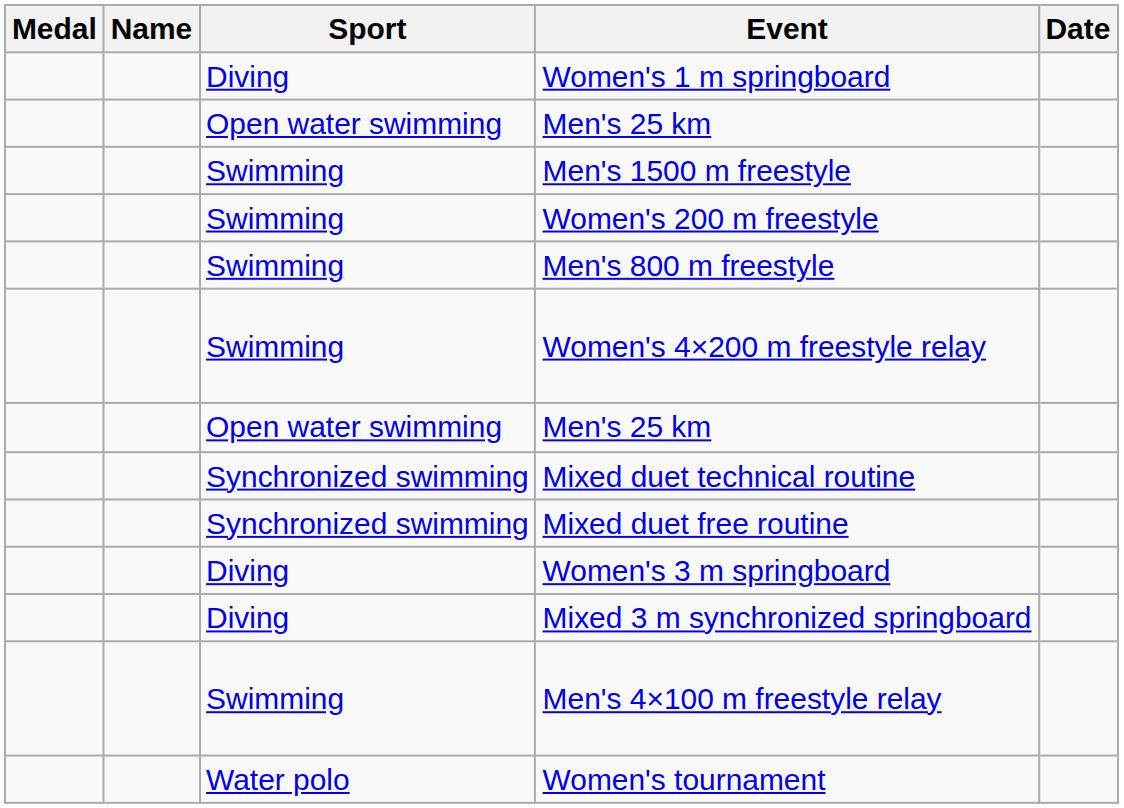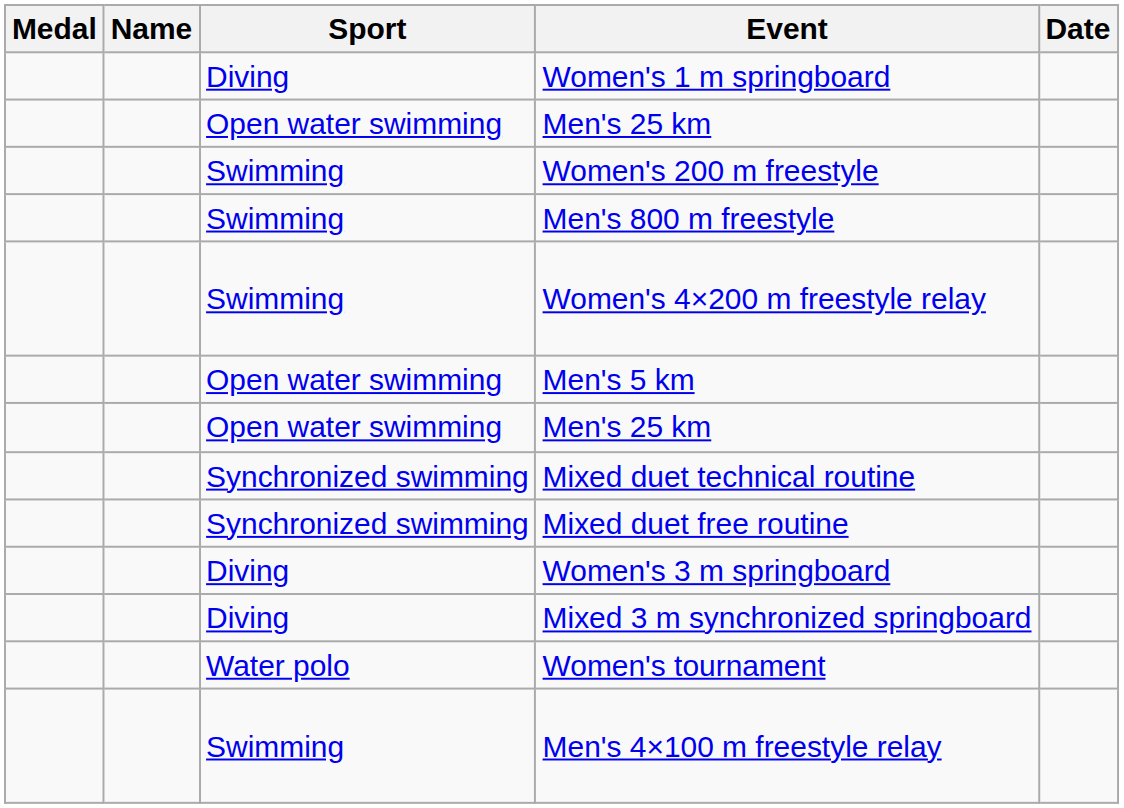- row: Swimming | Men's 1500 m freestyle
+ row: Open water swimming | Men's 5 km
rows swapped: Men's 4×100 m freestyle relay <-> Women's tournament
